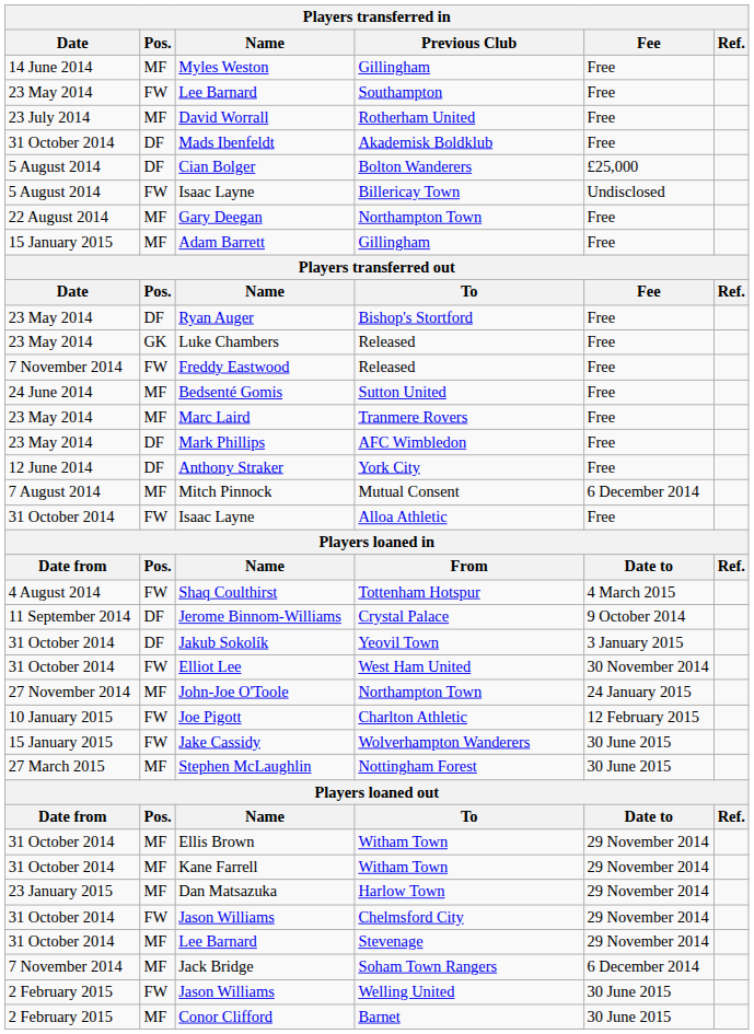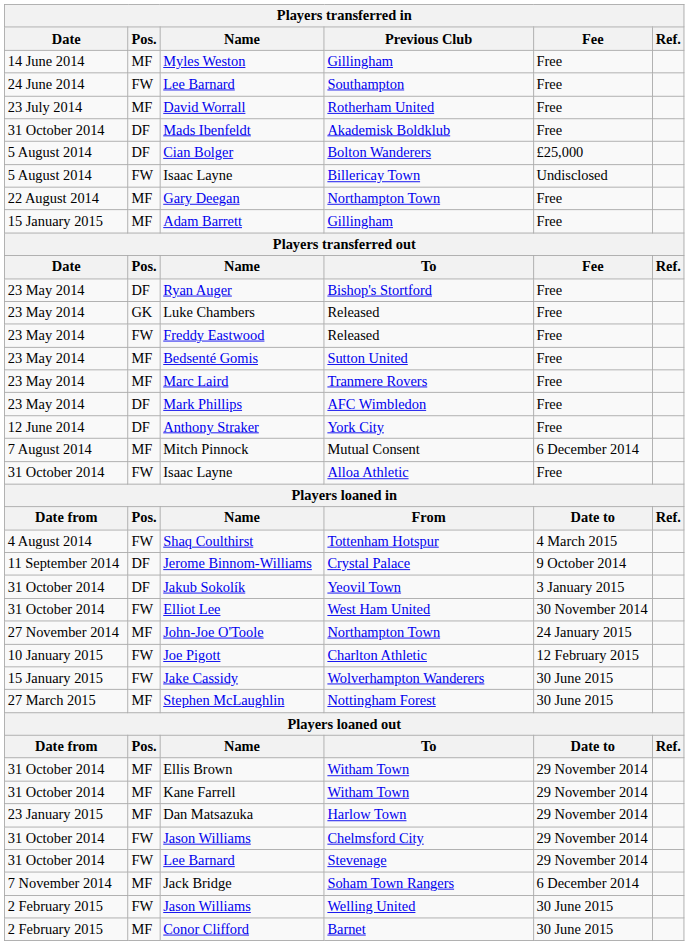Lee Barnard / Southampton | Players transferred in / Date: 23 May 2014 -> 24 June 2014
Freddy Eastwood | Players transferred in / Date: 7 November 2014 -> 23 May 2014
Bedsenté Gomis | Players transferred in / Date: 24 June 2014 -> 23 May 2014
Lee Barnard / Stevenage | Players transferred in / Pos.: MF -> FW
